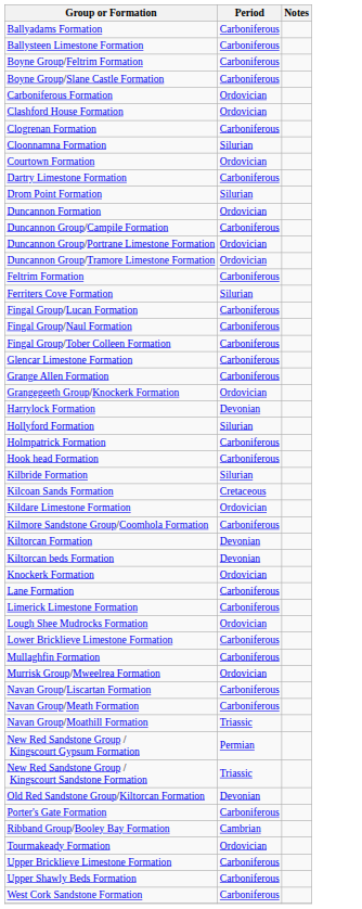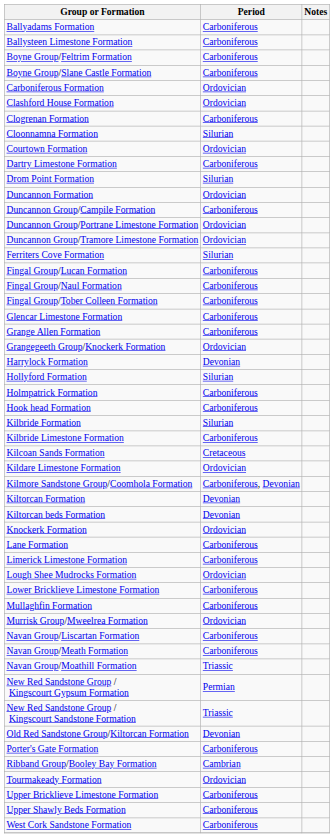- row: Feltrim Formation | Carboniferous
+ row: Kilbride Limestone Formation | Carboniferous
Kilmore Sandstone Group/Coomhola Formation | Period: Carboniferous -> Carboniferous, Devonian
